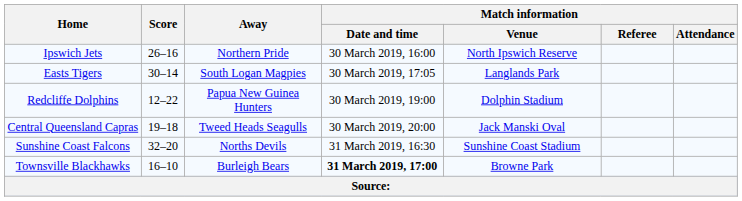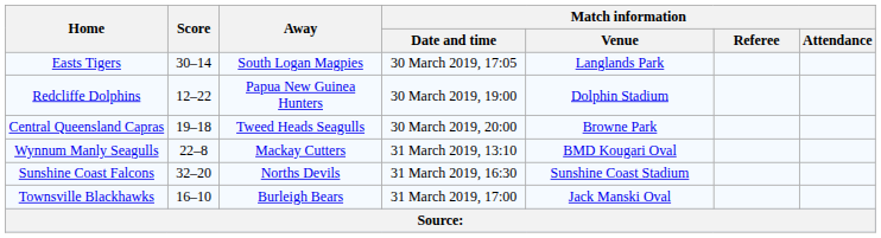- row: Ipswich Jets | 26–16 | Northern Pride | 30 March 2019, 16:00 | North Ipswich Reserve
Central Queensland Capras | Match information / Venue: Jack Manski Oval -> Browne Park
+ row: Wynnum Manly Seagulls | 22–8 | Mackay Cutters | 31 March 2019, 13:10 | BMD Kougari Oval
Townsville Blackhawks | Match information / Date and time: bold -> normal
Townsville Blackhawks | Match information / Venue: Browne Park -> Jack Manski Oval
